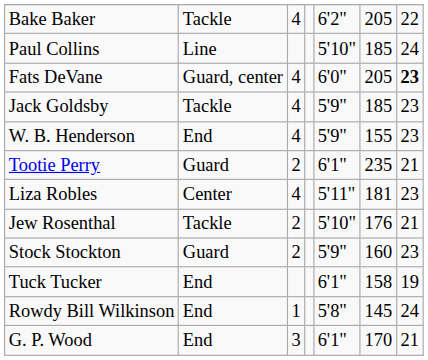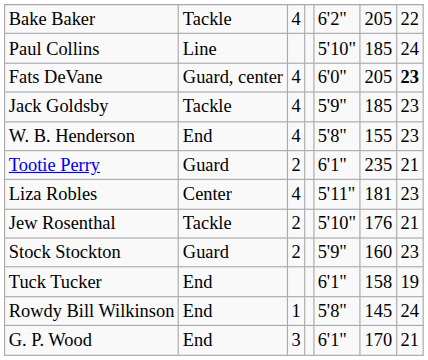W. B. Henderson | column 5: 5'9" -> 5'8"
